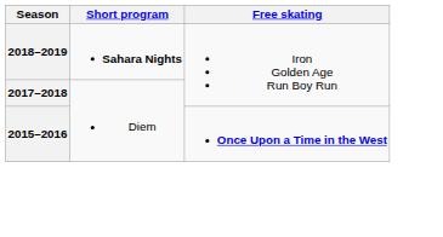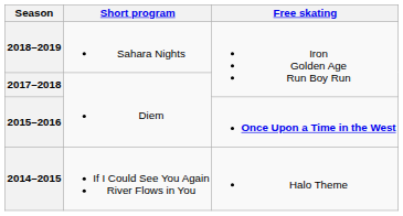2018–2019 | Short program: bold -> normal
+ row: 2014–2015 | If I Could See You Again River Flows in You | Halo Theme
